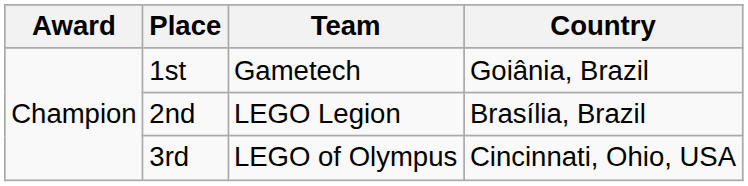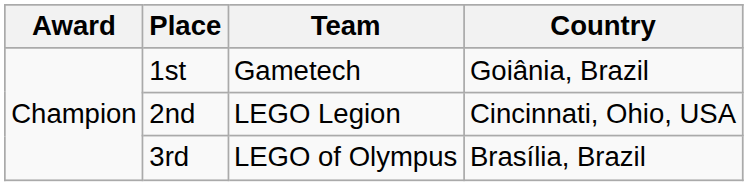2nd | Country: Brasília, Brazil -> Cincinnati, Ohio, USA
3rd | Country: Cincinnati, Ohio, USA -> Brasília, Brazil
